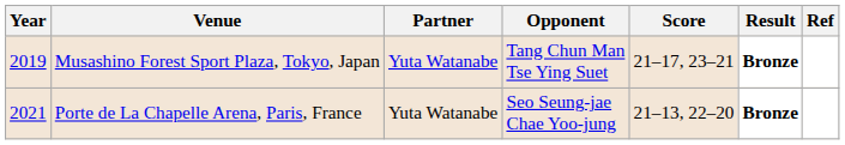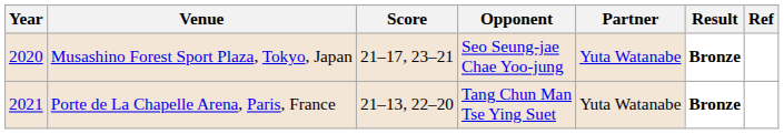columns swapped: Partner <-> Score
Musashino Forest Sport Plaza, Tokyo, Japan | Year: 2019 -> 2020
Musashino Forest Sport Plaza, Tokyo, Japan | Opponent: Tang Chun Man Tse Ying Suet -> Seo Seung-jae Chae Yoo-jung
Porte de La Chapelle Arena, Paris, France | Opponent: Seo Seung-jae Chae Yoo-jung -> Tang Chun Man Tse Ying Suet
